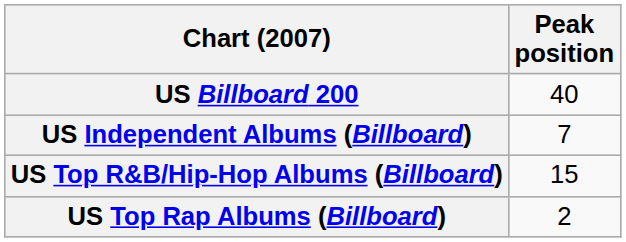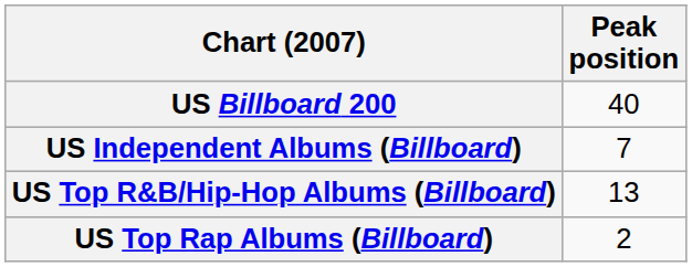US Top R&B/Hip-Hop Albums (Billboard) | Peak position: 15 -> 13
